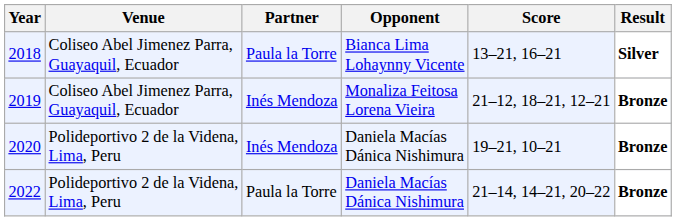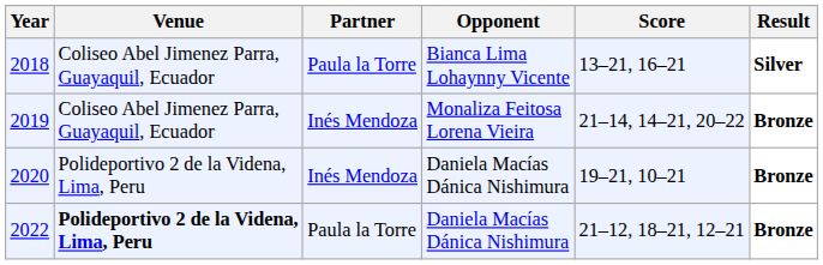2019 | Score: 21–12, 18–21, 12–21 -> 21–14, 14–21, 20–22
2022 | Venue: normal -> bold
2022 | Score: 21–14, 14–21, 20–22 -> 21–12, 18–21, 12–21
